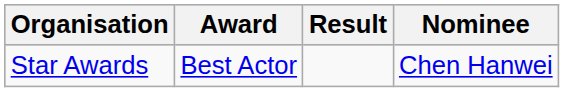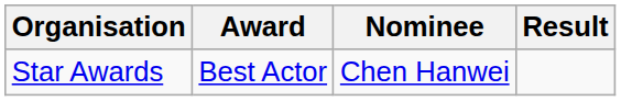columns swapped: Nominee <-> Result
